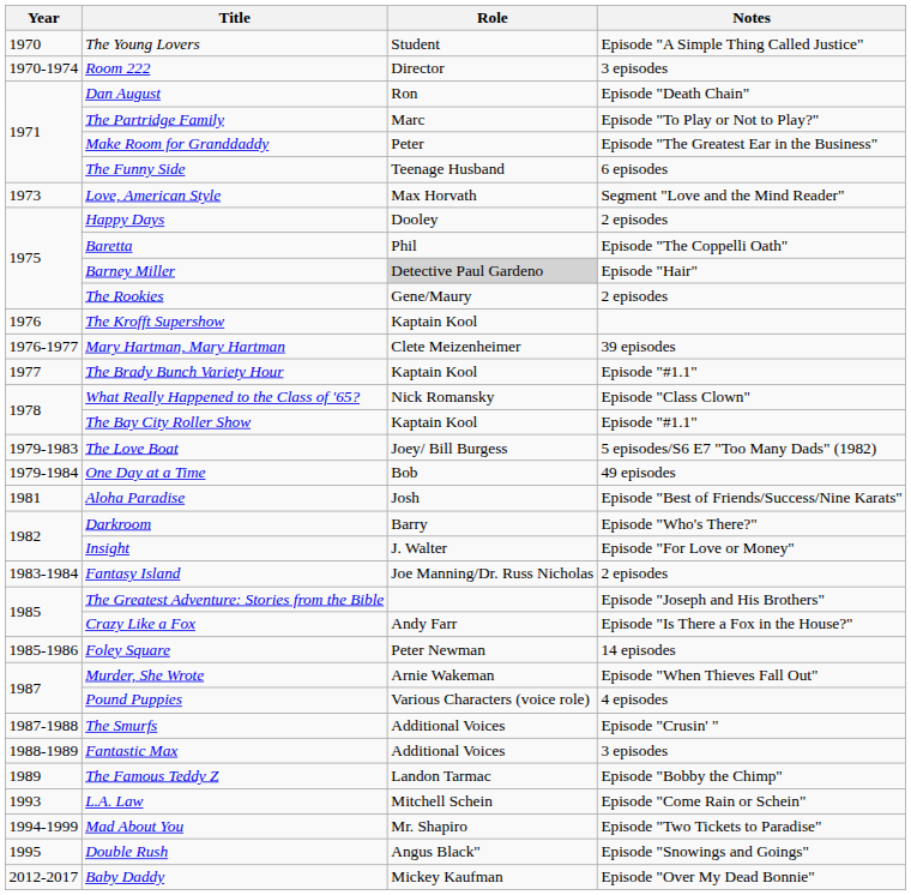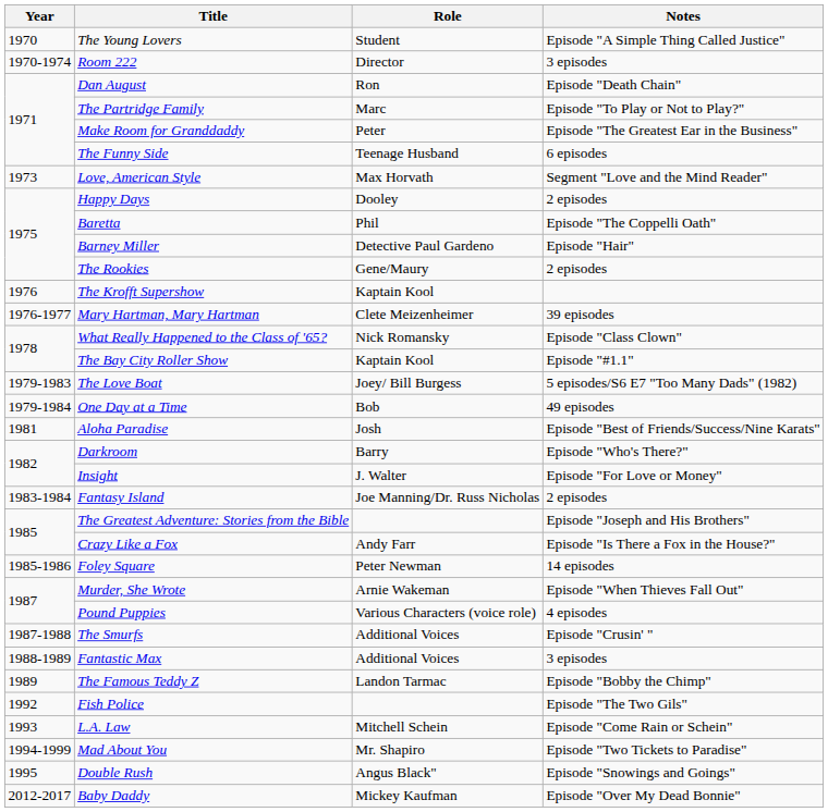Barney Miller | Role: lightgrey background -> no background
- row: 1977 | The Brady Bunch Variety Hour | Kaptain Kool | Episode "#1.1"
+ row: 1992 | Fish Police | Episode "The Two Gils"
